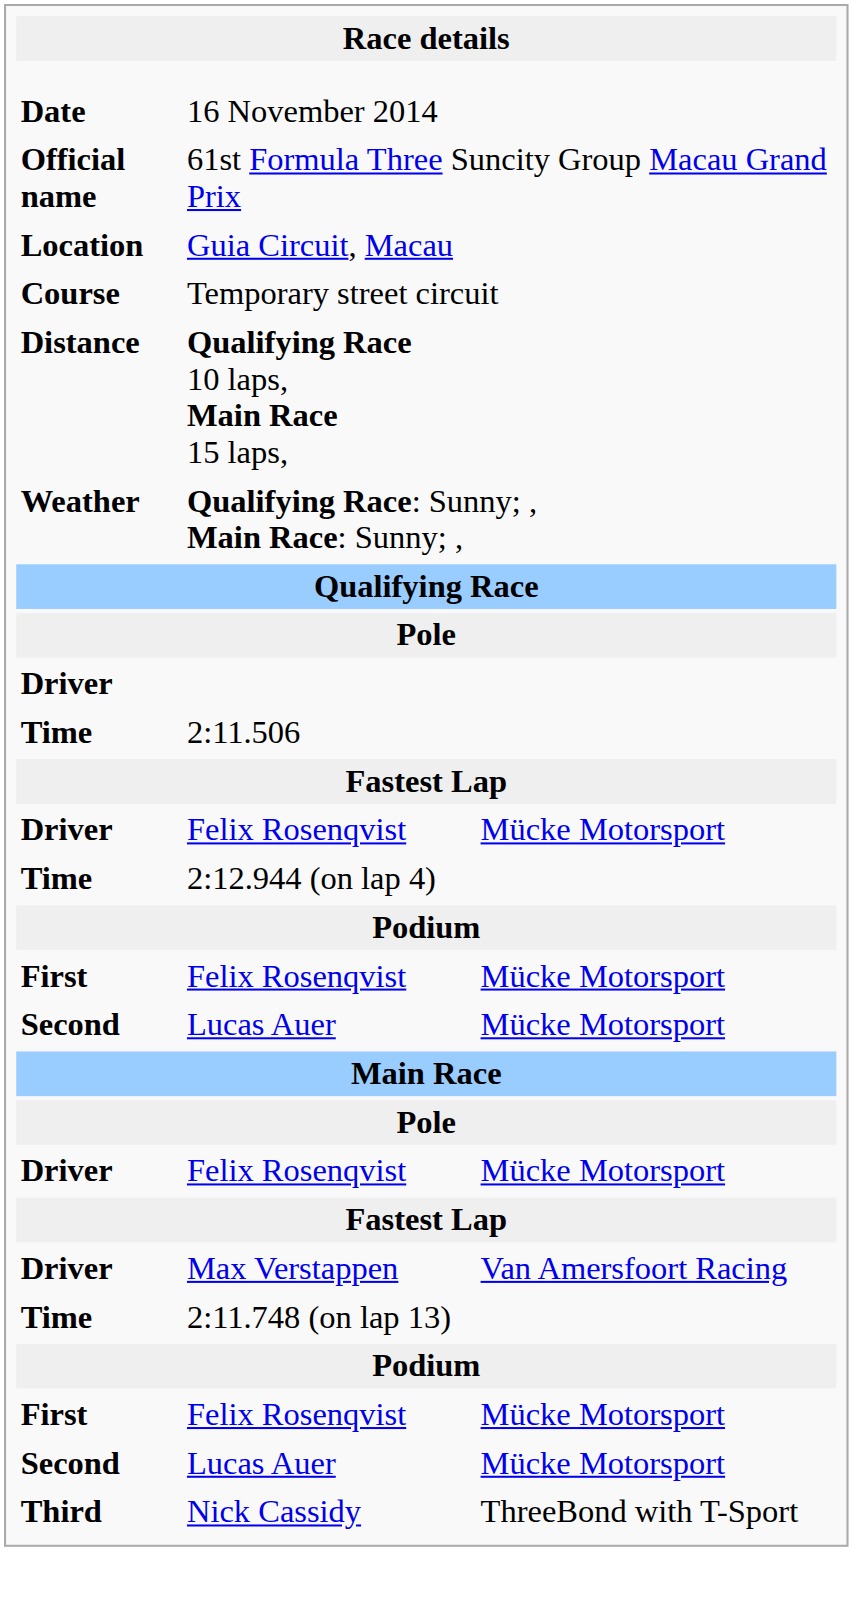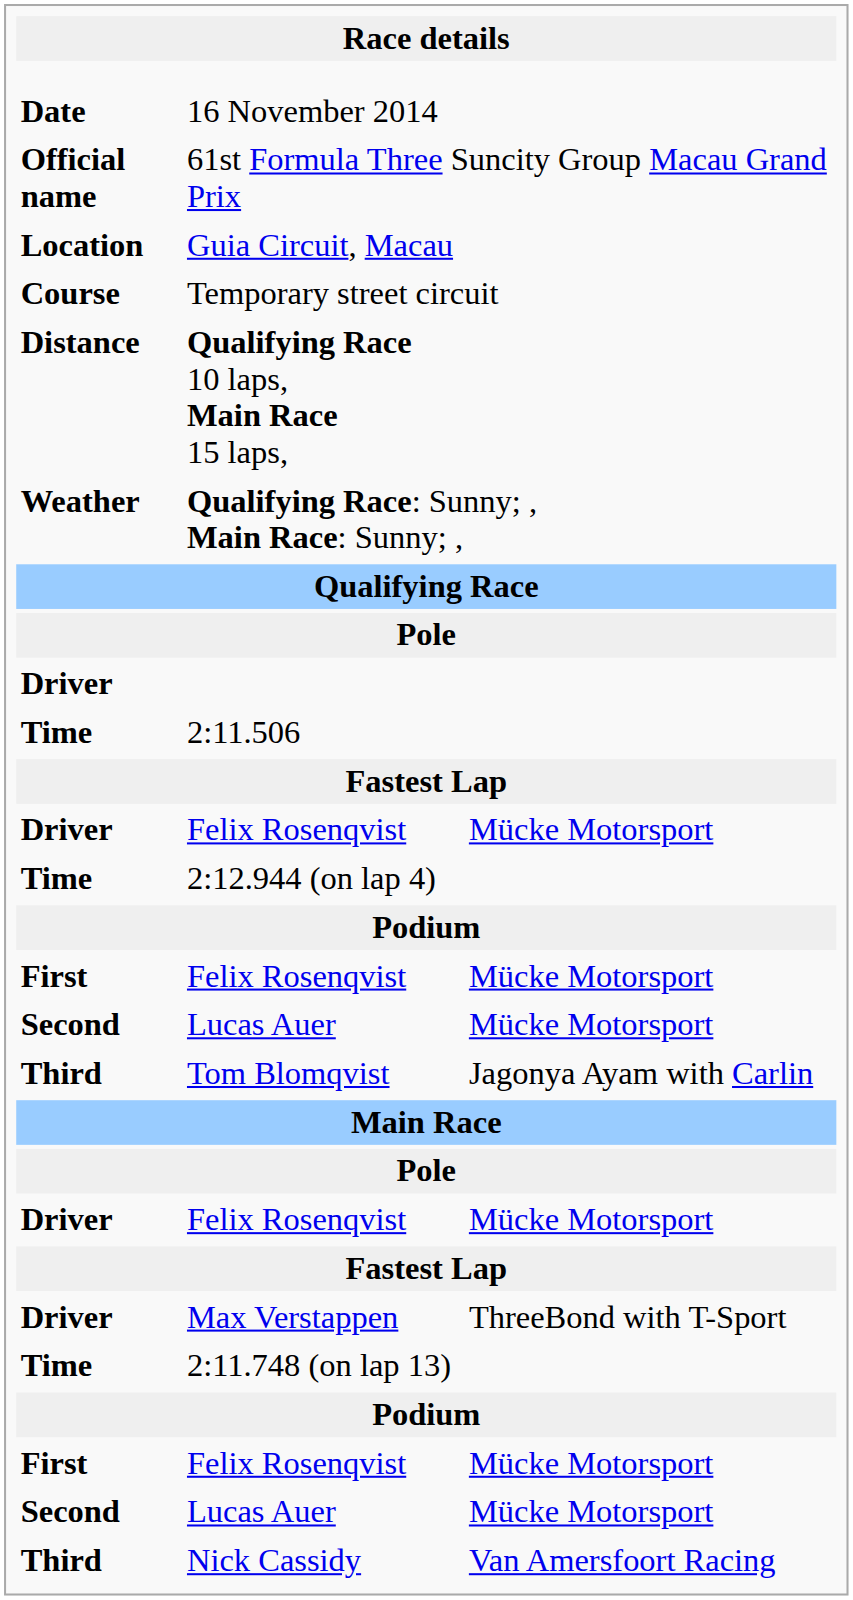+ row: Third | Tom Blomqvist | Jagonya Ayam with Carlin
Max Verstappen | column 3: Van Amersfoort Racing -> ThreeBond with T-Sport
Nick Cassidy | column 3: ThreeBond with T-Sport -> Van Amersfoort Racing
